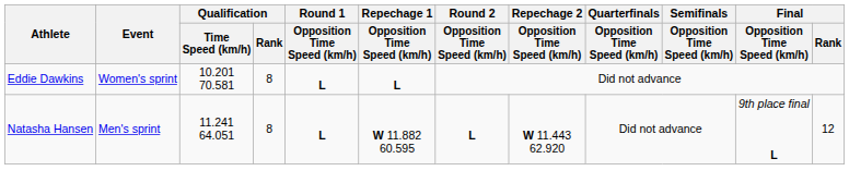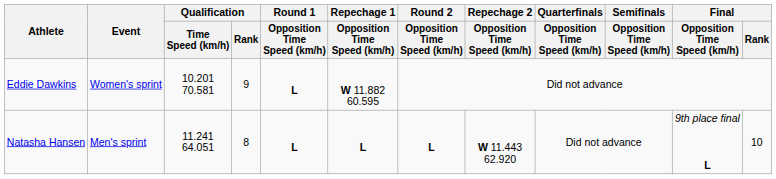Eddie Dawkins | Qualification / Rank: 8 -> 9
Eddie Dawkins | Repechage 1 / Opposition Time Speed (km/h): L -> W 11.882 60.595
Natasha Hansen | Repechage 1 / Opposition Time Speed (km/h): W 11.882 60.595 -> L
Natasha Hansen | Final / Rank: 12 -> 10
